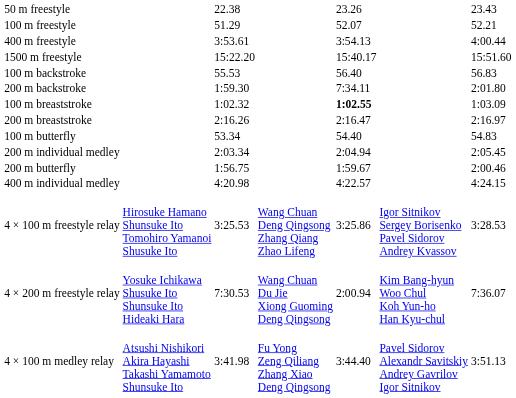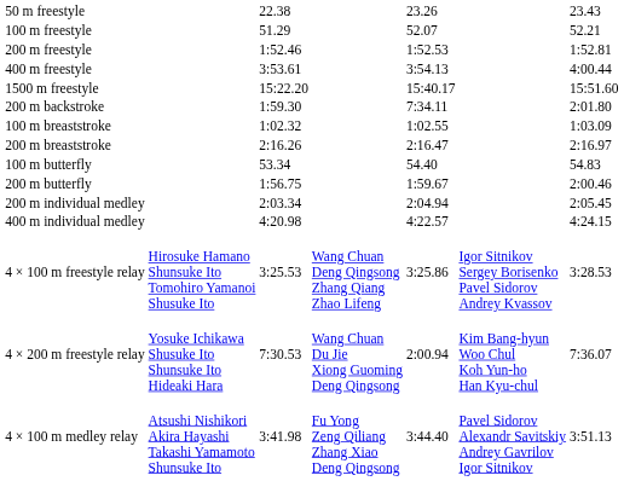+ row: 200 m freestyle | 1:52.46 | 1:52.53 | 1:52.81
- row: 100 m backstroke | 55.53 | 56.40 | 56.83
100 m breaststroke | column 5: bold -> normal
rows swapped: 200 m butterfly <-> 200 m individual medley
